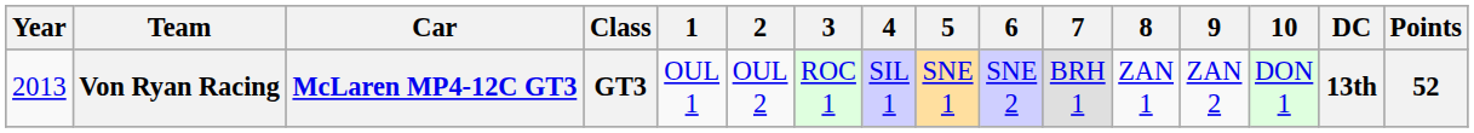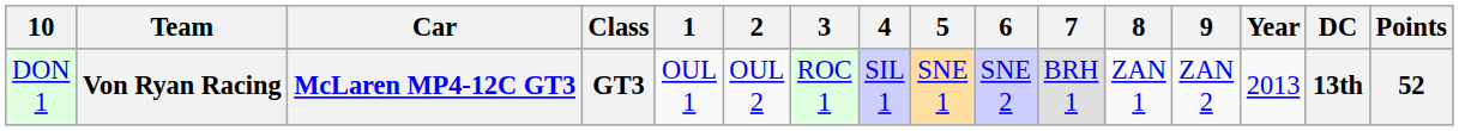columns swapped: Year <-> 10
